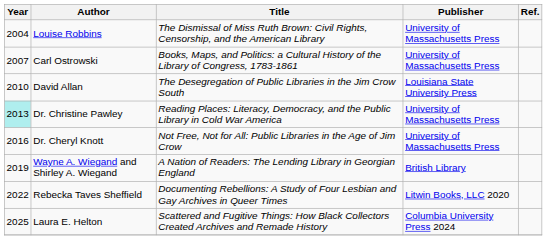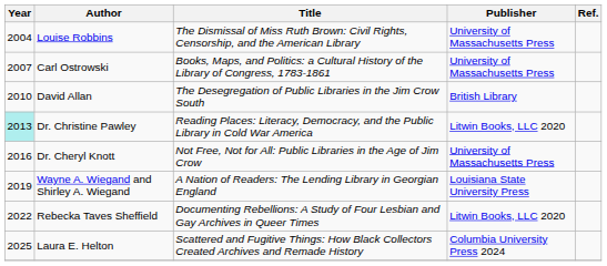David Allan | Publisher: Louisiana State University Press -> British Library
Dr. Christine Pawley | Publisher: University of Massachusetts Press -> Litwin Books, LLC 2020
Wayne A. Wiegand and Shirley A. Wiegand | Publisher: British Library -> Louisiana State University Press
